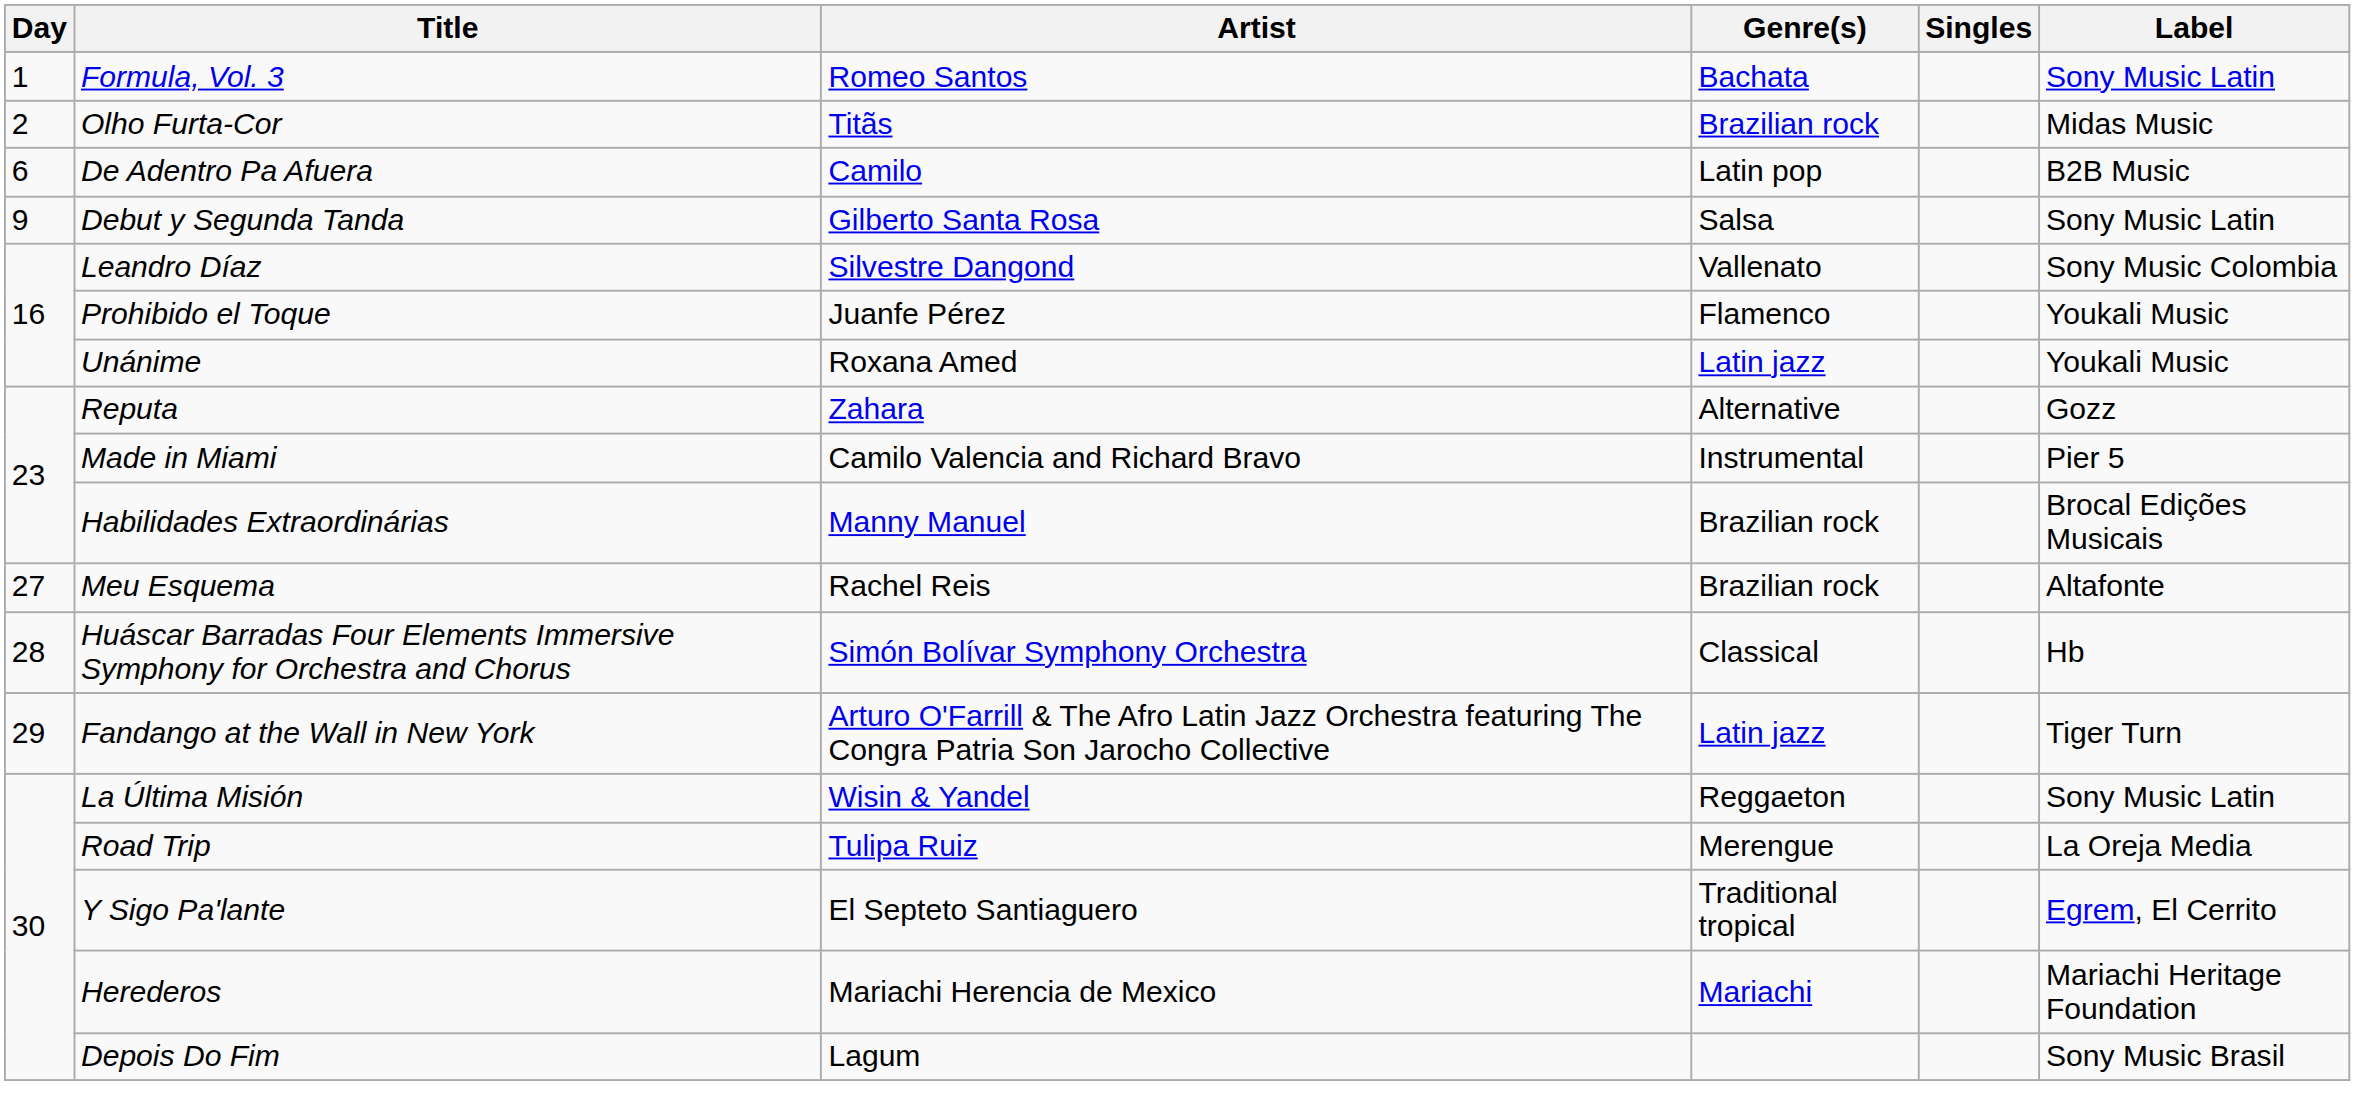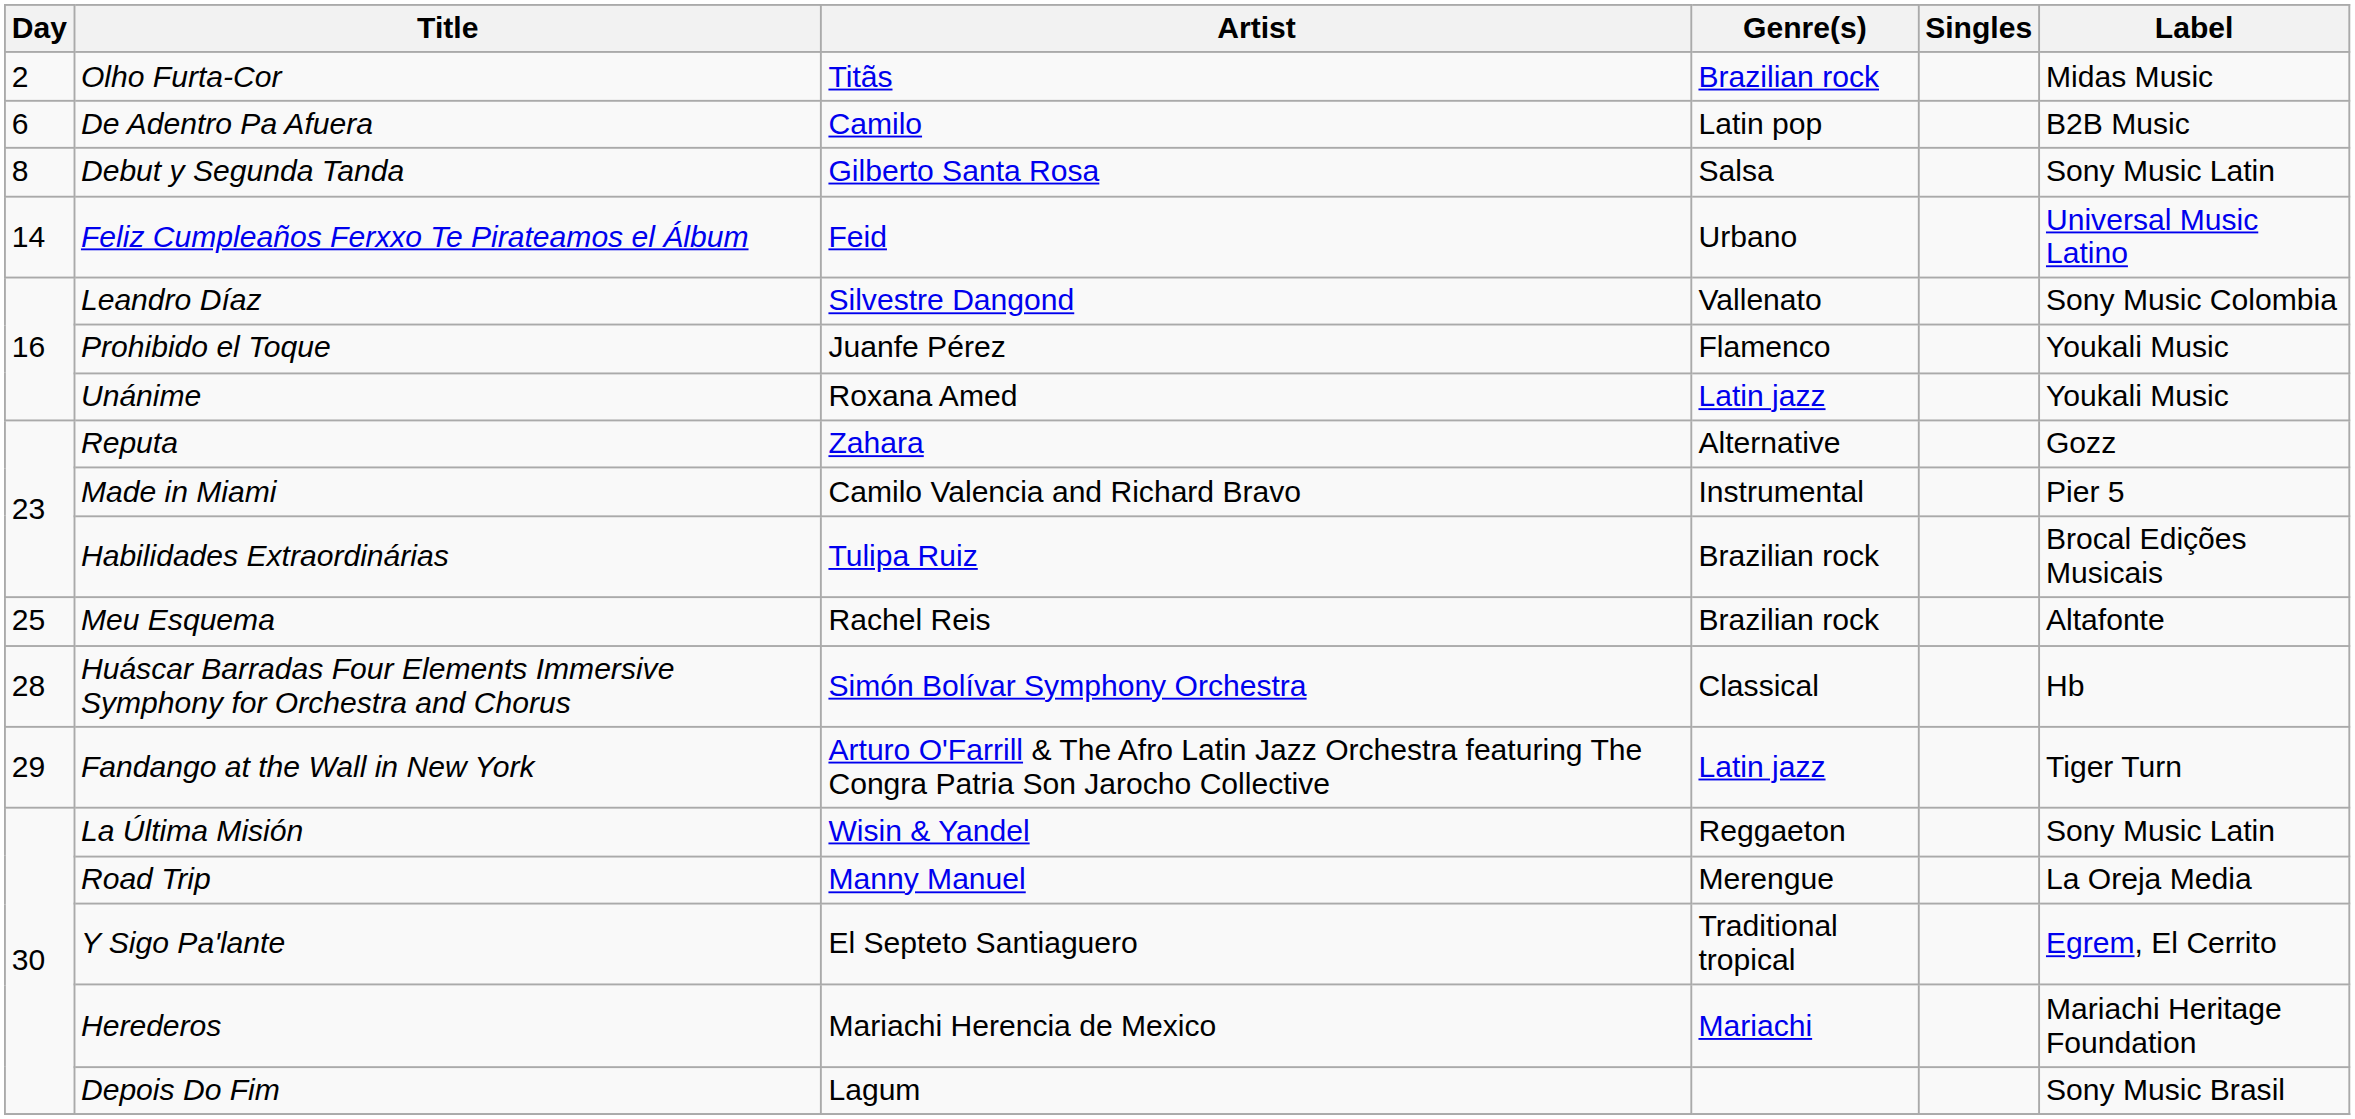- row: 1 | Formula, Vol. 3 | Romeo Santos | Bachata | Sony Music Latin
Debut y Segunda Tanda | Day: 9 -> 8
+ row: 14 | Feliz Cumpleaños Ferxxo Te Pirateamos el Álbum | Feid | Urbano | Universal Music Latino
Habilidades Extraordinárias | Artist: Manny Manuel -> Tulipa Ruiz
Meu Esquema | Day: 27 -> 25
Road Trip | Artist: Tulipa Ruiz -> Manny Manuel
